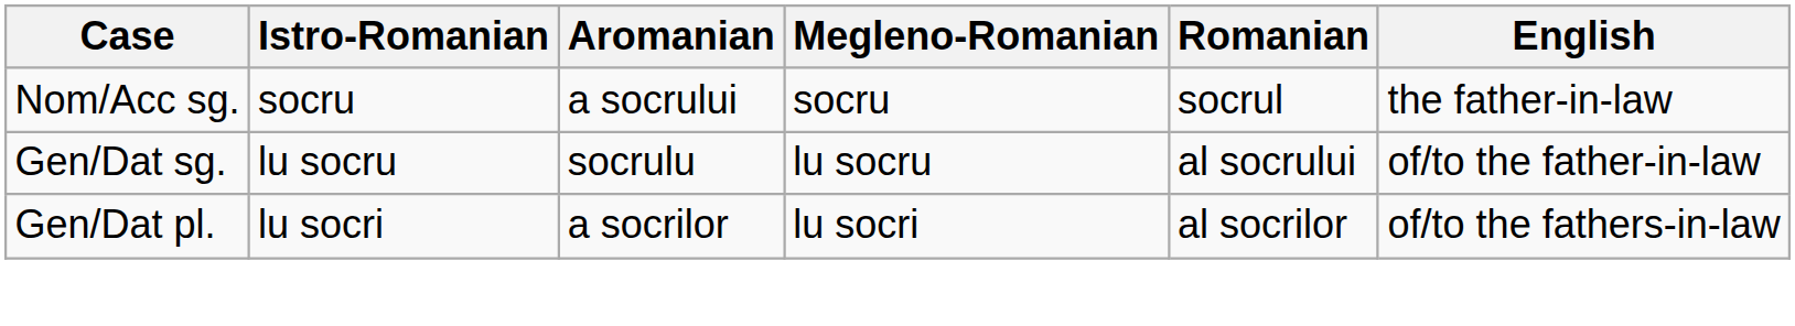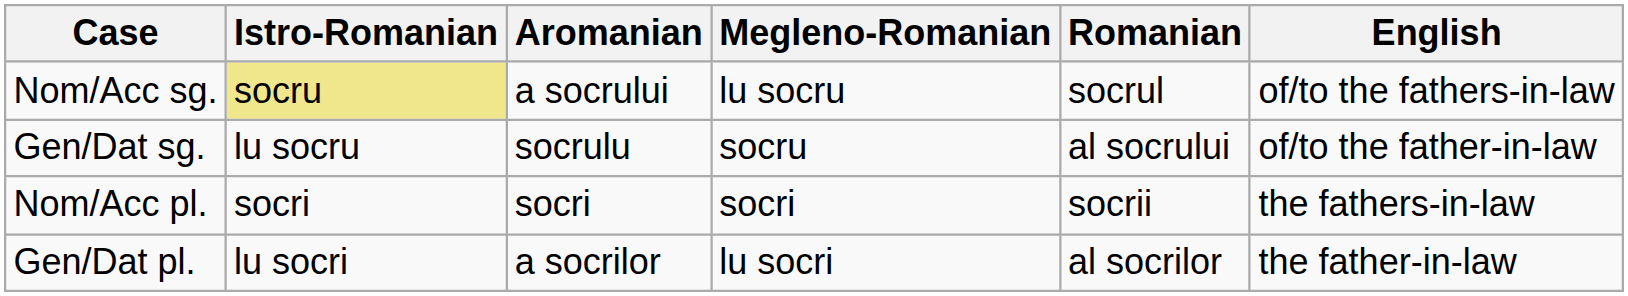Nom/Acc sg. | Istro-Romanian: no background -> khaki background
Nom/Acc sg. | Megleno-Romanian: socru -> lu socru
Nom/Acc sg. | English: the father-in-law -> of/to the fathers-in-law
Gen/Dat sg. | Megleno-Romanian: lu socru -> socru
+ row: Nom/Acc pl. | socri | socri | socri | socrii | the fathers-in-law
Gen/Dat pl. | English: of/to the fathers-in-law -> the father-in-law
